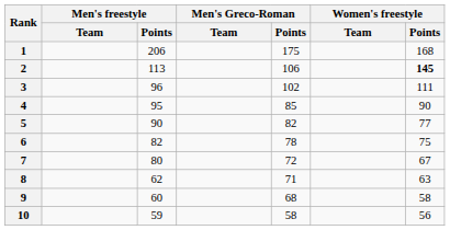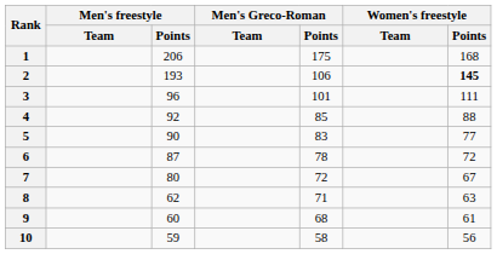2 | Men's freestyle / Points: 113 -> 193
3 | Men's Greco-Roman / Points: 102 -> 101
4 | Men's freestyle / Points: 95 -> 92
4 | Women's freestyle / Points: 90 -> 88
5 | Men's Greco-Roman / Points: 82 -> 83
6 | Men's freestyle / Points: 82 -> 87
6 | Women's freestyle / Points: 75 -> 72
9 | Women's freestyle / Points: 58 -> 61
